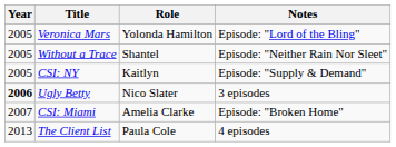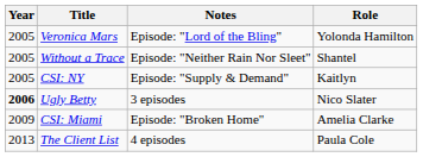columns swapped: Role <-> Notes
CSI: Miami | Year: 2007 -> 2009
